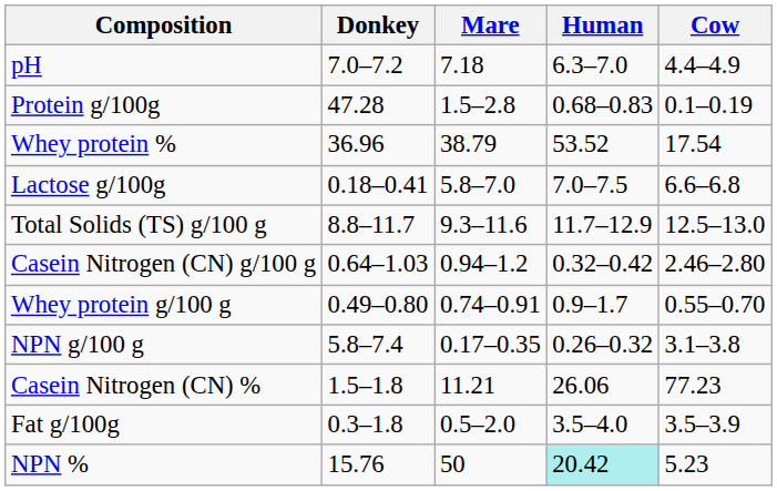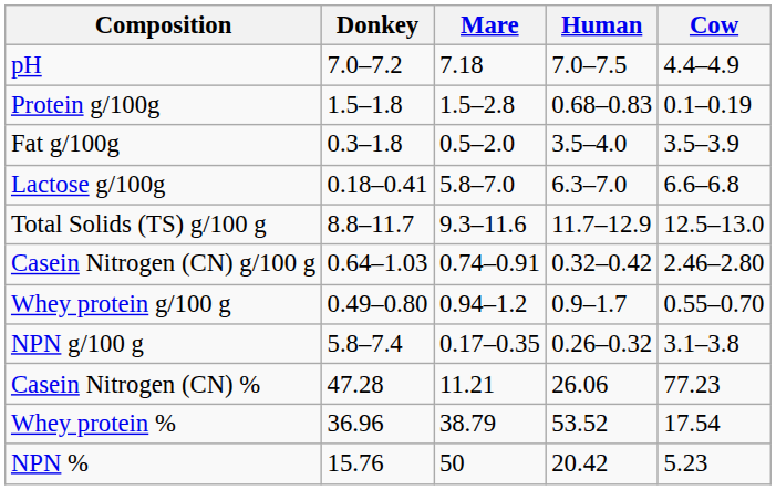pH | Human: 6.3–7.0 -> 7.0–7.5
Protein g/100g | Donkey: 47.28 -> 1.5–1.8
rows swapped: Fat g/100g <-> Whey protein %
Lactose g/100g | Human: 7.0–7.5 -> 6.3–7.0
Casein Nitrogen (CN) g/100 g | Mare: 0.94–1.2 -> 0.74–0.91
Whey protein g/100 g | Mare: 0.74–0.91 -> 0.94–1.2
Casein Nitrogen (CN) % | Donkey: 1.5–1.8 -> 47.28
NPN % | Human: paleturquoise background -> no background
